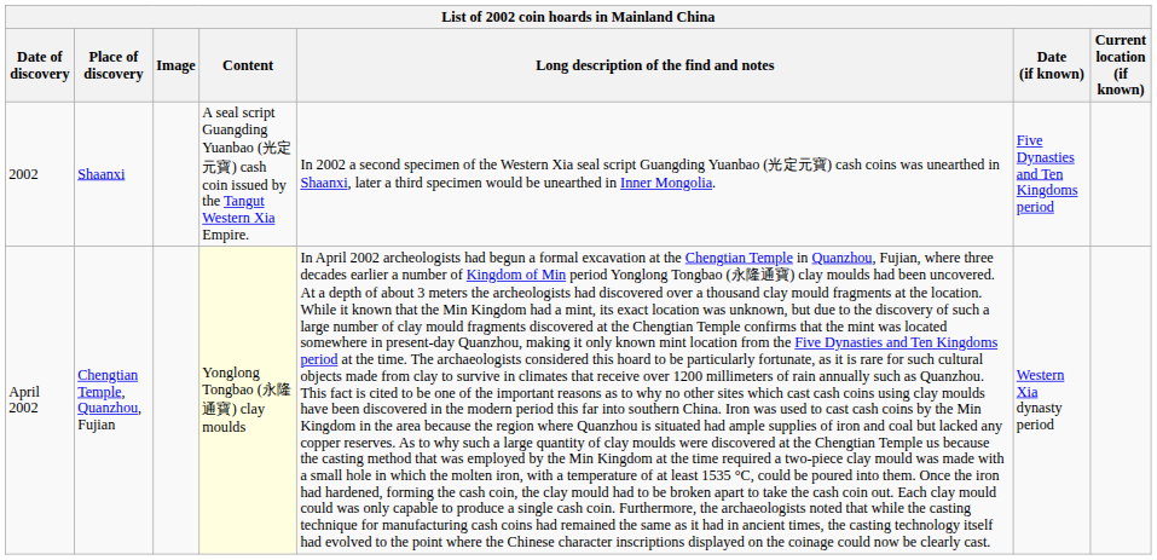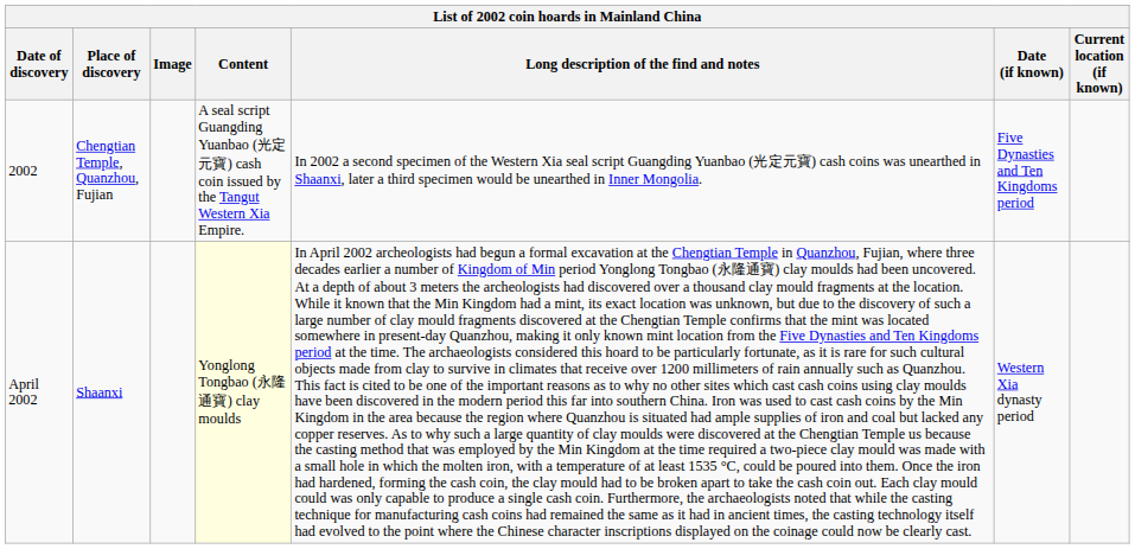2002 | Place of discovery: Shaanxi -> Chengtian Temple, Quanzhou, Fujian
April 2002 | Place of discovery: Chengtian Temple, Quanzhou, Fujian -> Shaanxi
